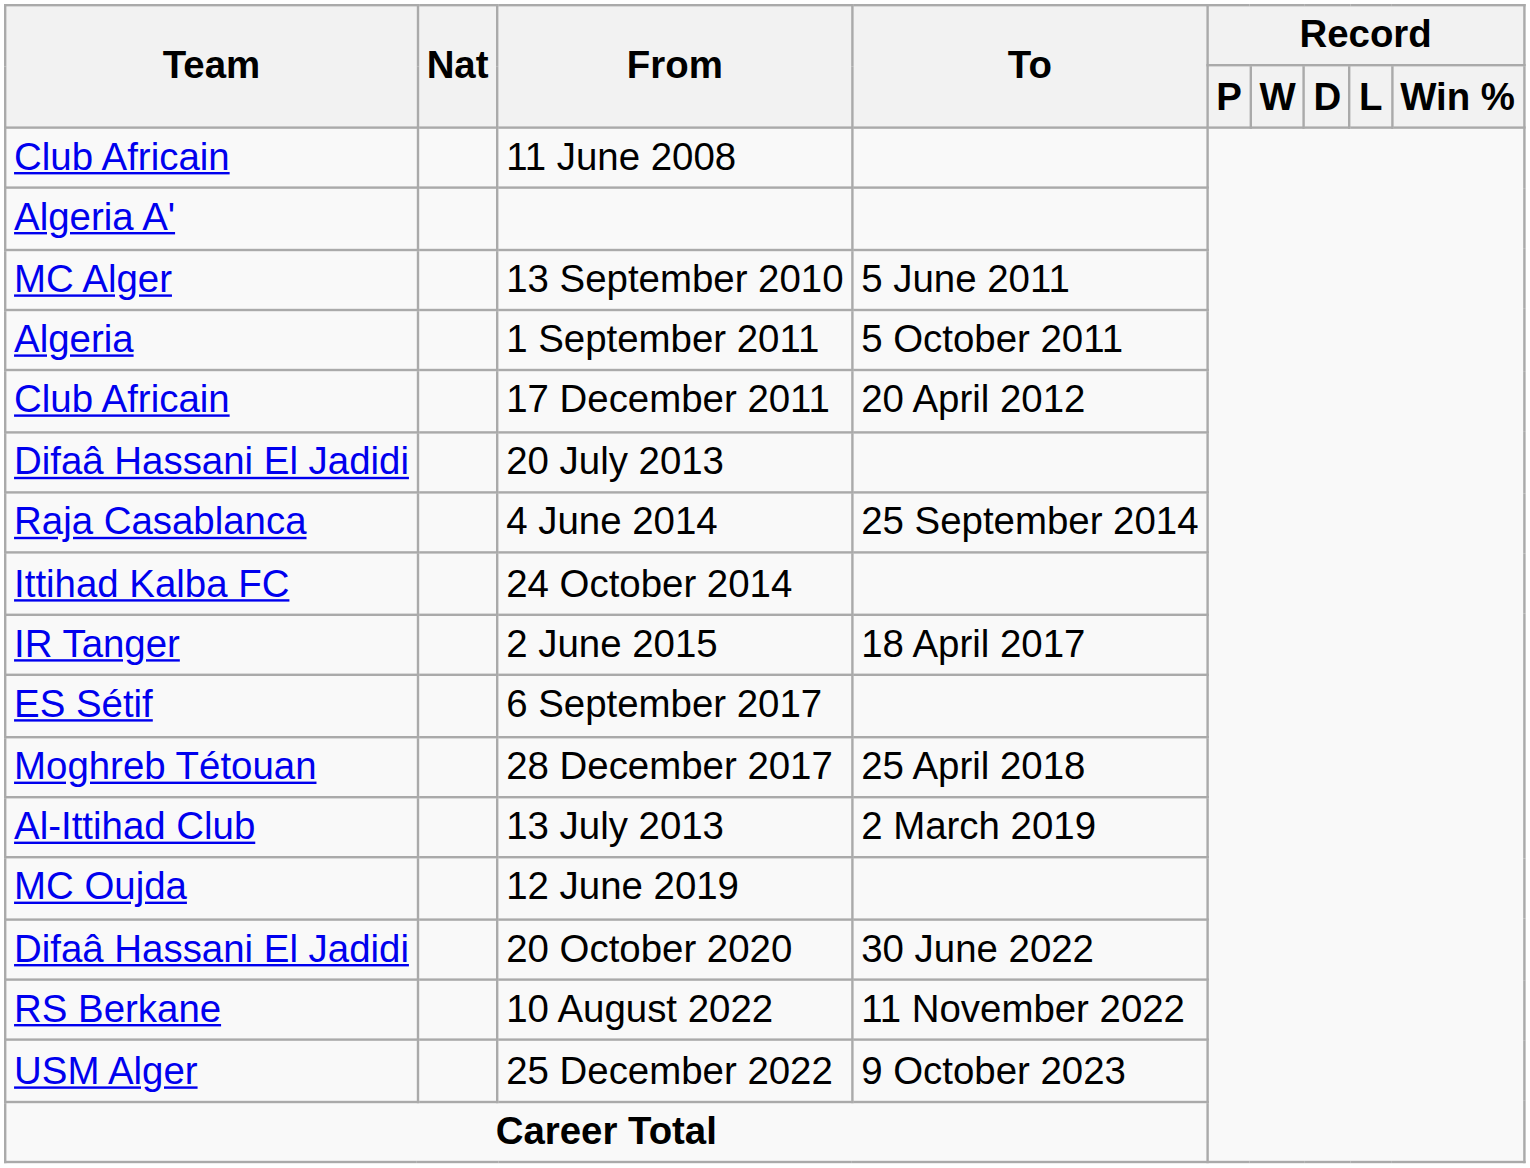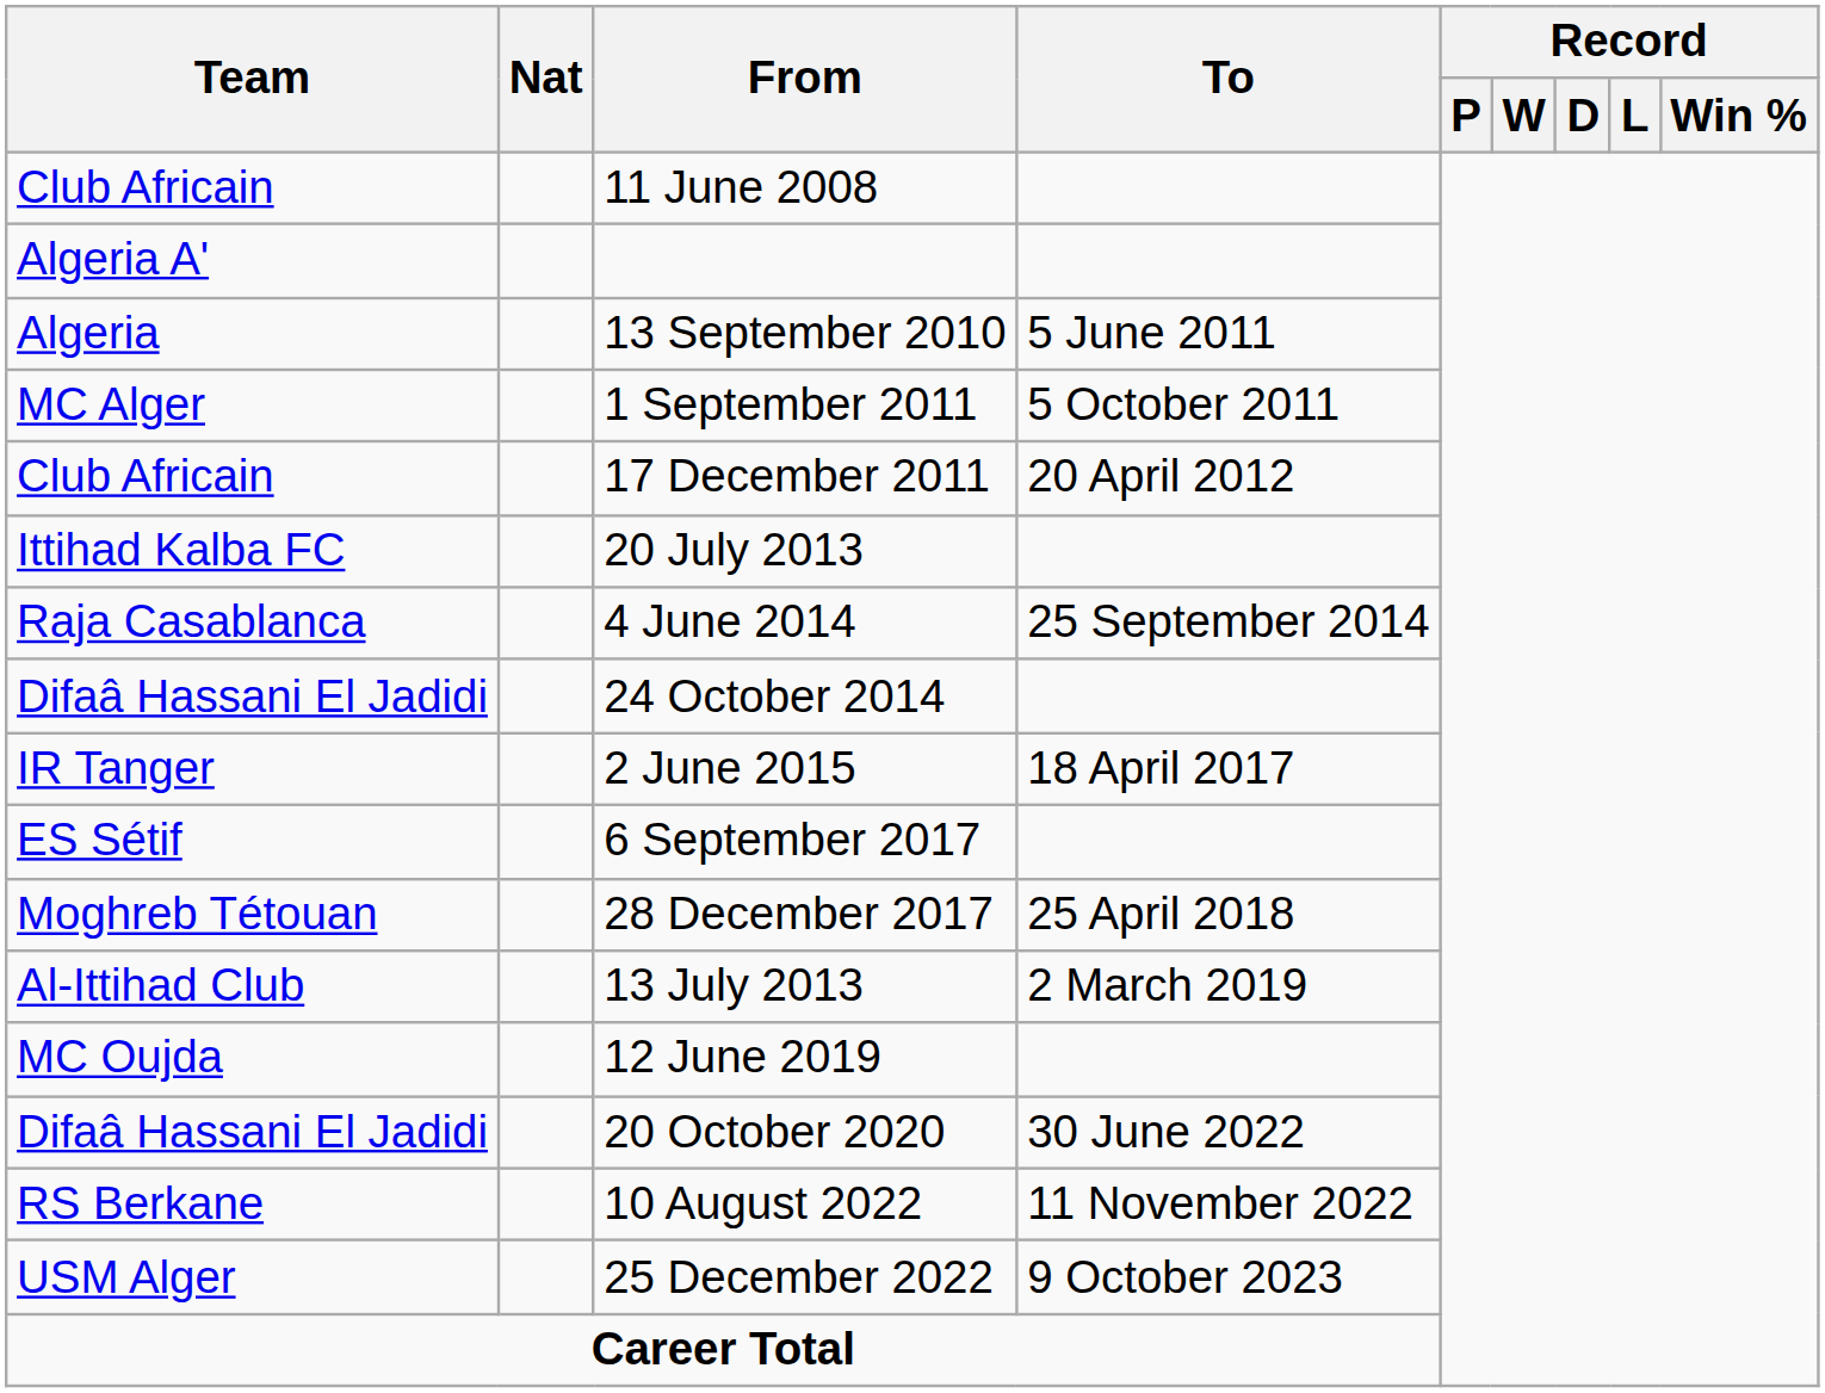13 September 2010 | Team: MC Alger -> Algeria
1 September 2011 | Team: Algeria -> MC Alger
20 July 2013 | Team: Difaâ Hassani El Jadidi -> Ittihad Kalba FC
24 October 2014 | Team: Ittihad Kalba FC -> Difaâ Hassani El Jadidi
